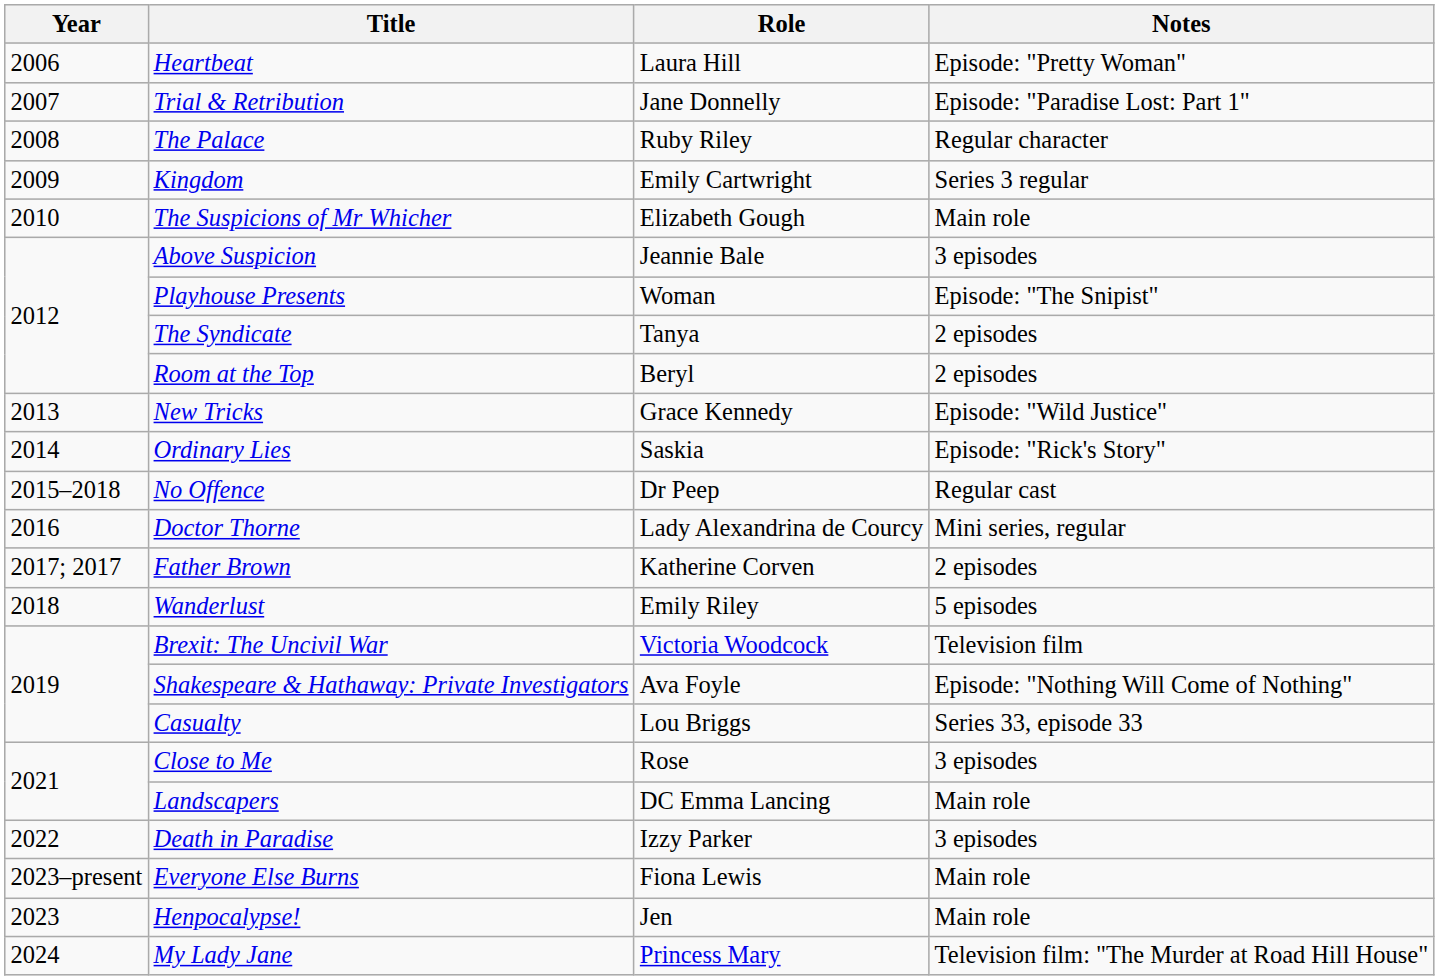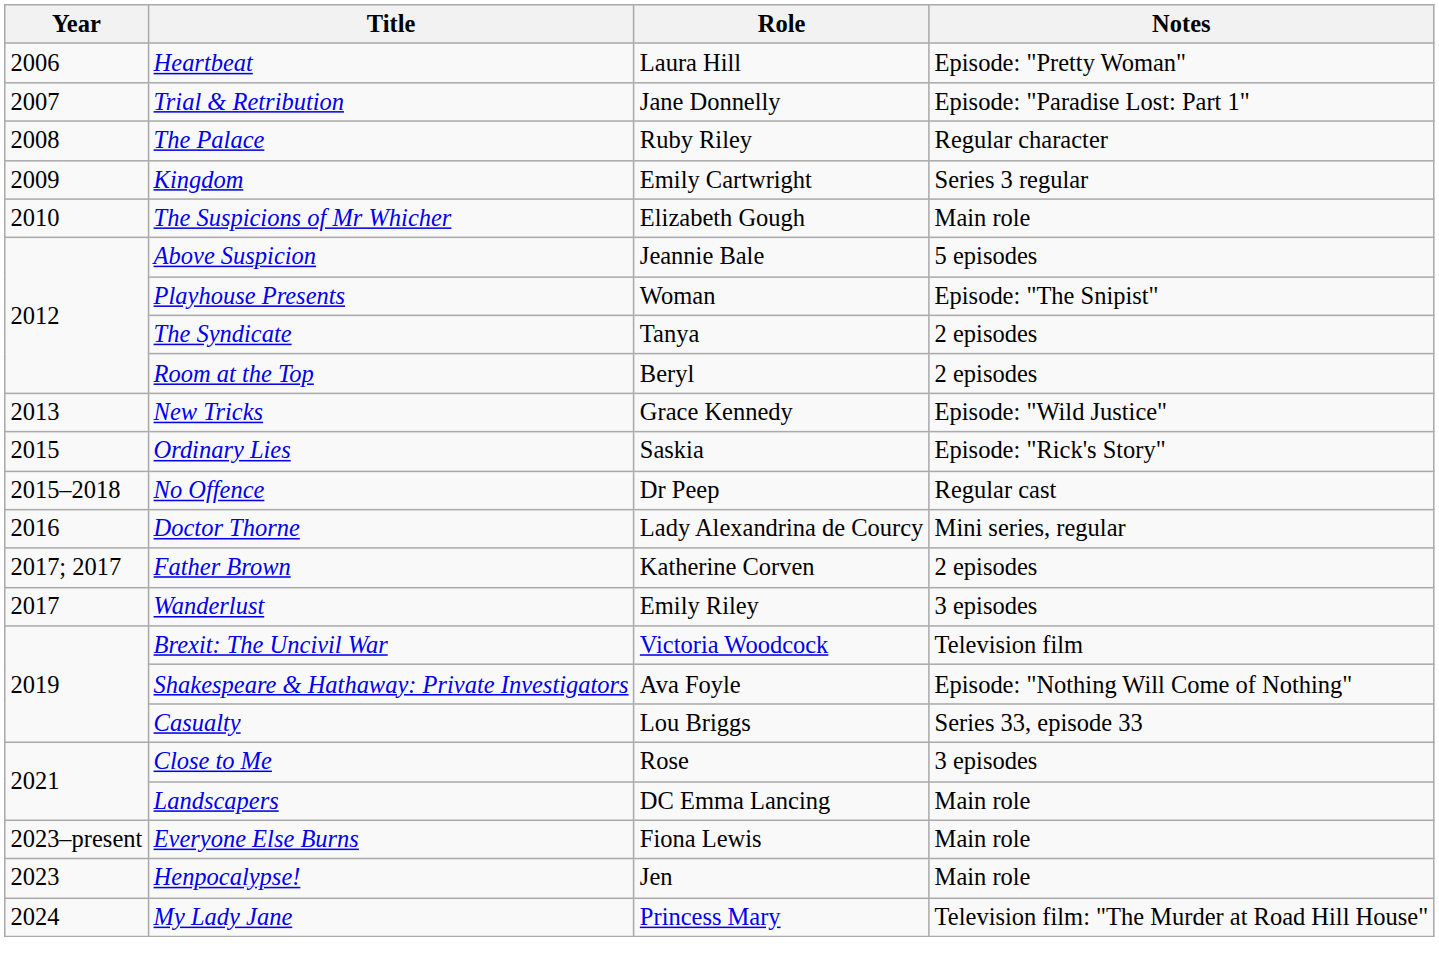Above Suspicion | Notes: 3 episodes -> 5 episodes
Ordinary Lies | Year: 2014 -> 2015
Wanderlust | Year: 2018 -> 2017
Wanderlust | Notes: 5 episodes -> 3 episodes
- row: 2022 | Death in Paradise | Izzy Parker | 3 episodes
